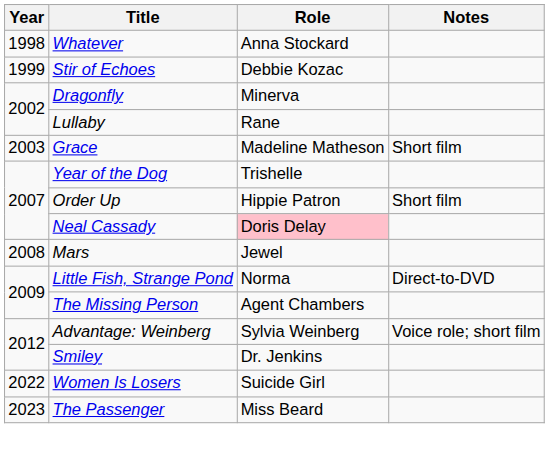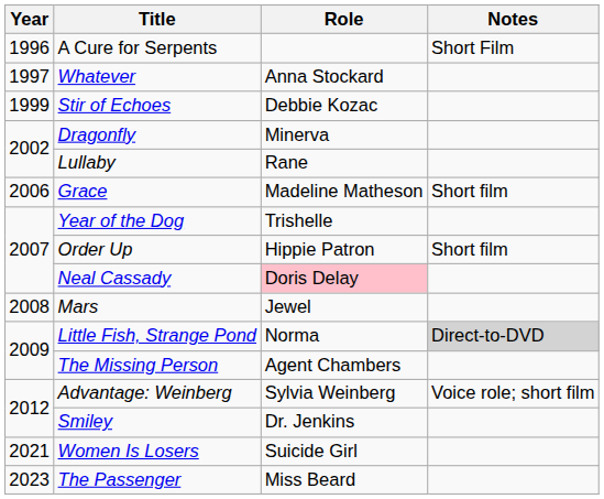+ row: 1996 | A Cure for Serpents | Short Film
Whatever | Year: 1998 -> 1997
Grace | Year: 2003 -> 2006
Little Fish, Strange Pond | Notes: no background -> lightgrey background
Women Is Losers | Year: 2022 -> 2021
